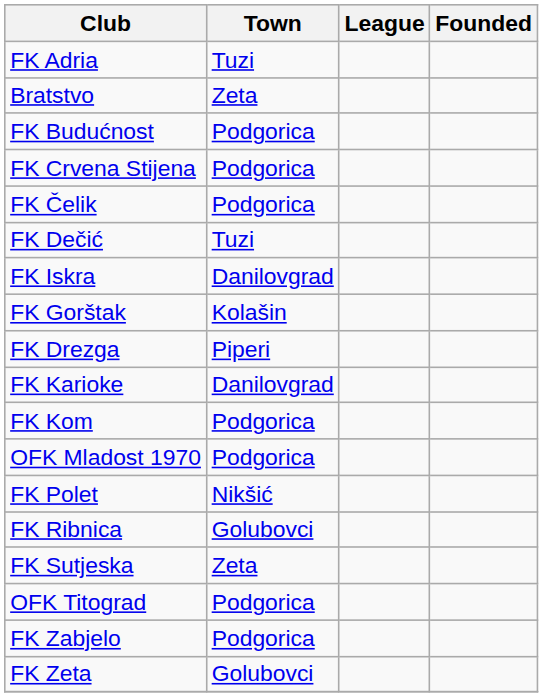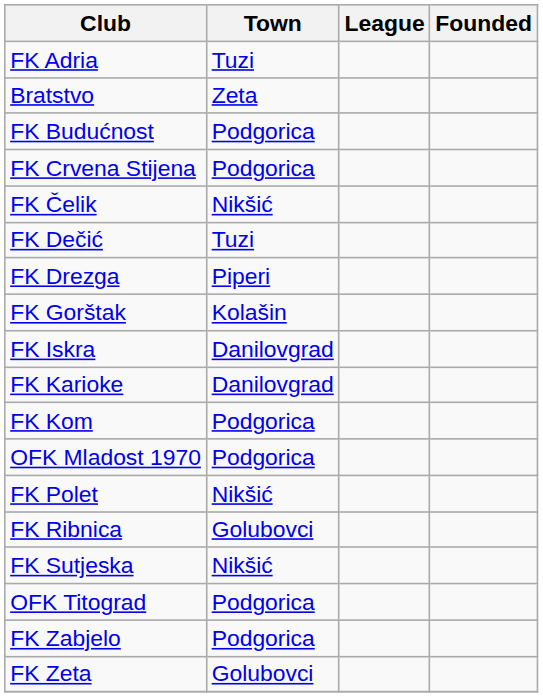FK Čelik | Town: Podgorica -> Nikšić
rows swapped: FK Drezga <-> FK Iskra
FK Sutjeska | Town: Zeta -> Nikšić
